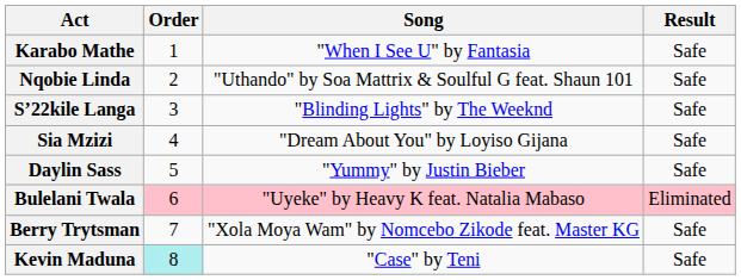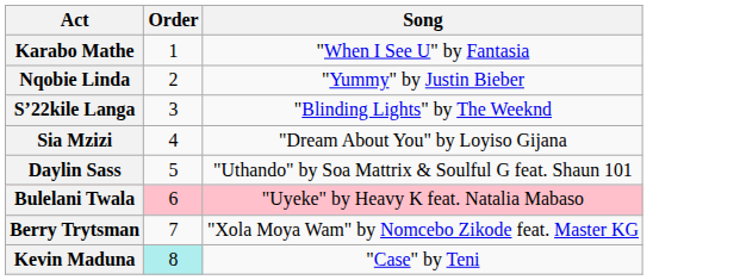- column: Result | Safe | Safe | Safe | Safe | Safe | Eliminated | Safe | Safe
Nqobie Linda | Song: "Uthando" by Soa Mattrix & Soulful G feat. Shaun 101 -> "Yummy" by Justin Bieber
Daylin Sass | Song: "Yummy" by Justin Bieber -> "Uthando" by Soa Mattrix & Soulful G feat. Shaun 101
